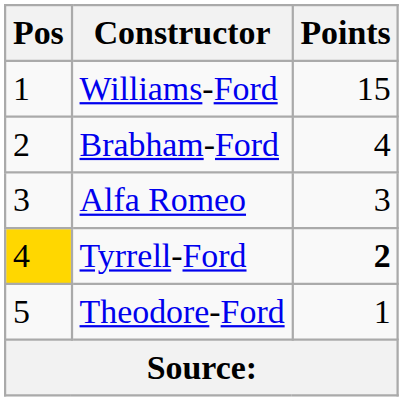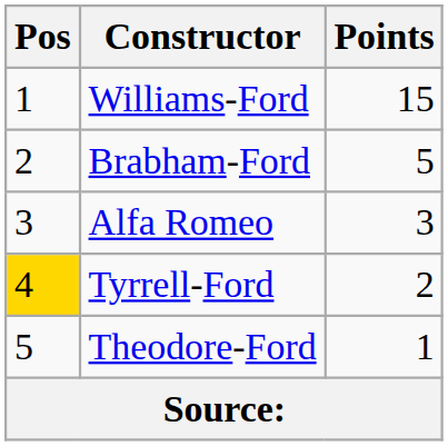Brabham-Ford | Points: 4 -> 5
Tyrrell-Ford | Points: bold -> normal
